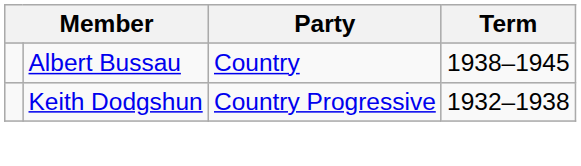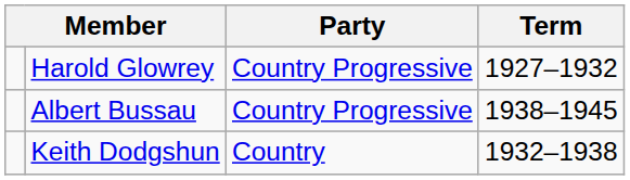+ row: Harold Glowrey | Country Progressive | 1927–1932
Albert Bussau | Party: Country -> Country Progressive
Keith Dodgshun | Party: Country Progressive -> Country
